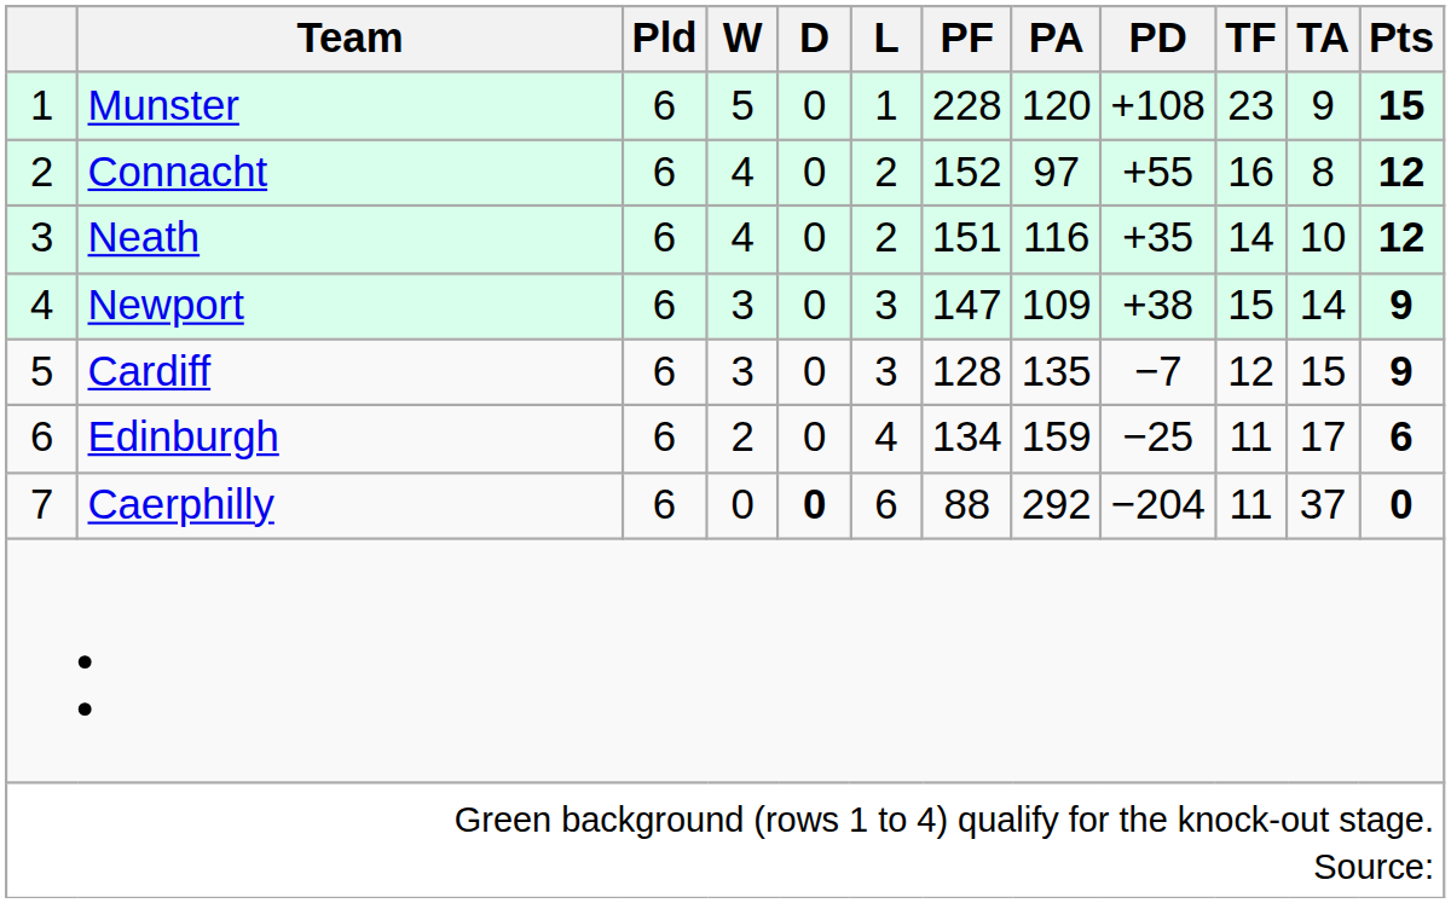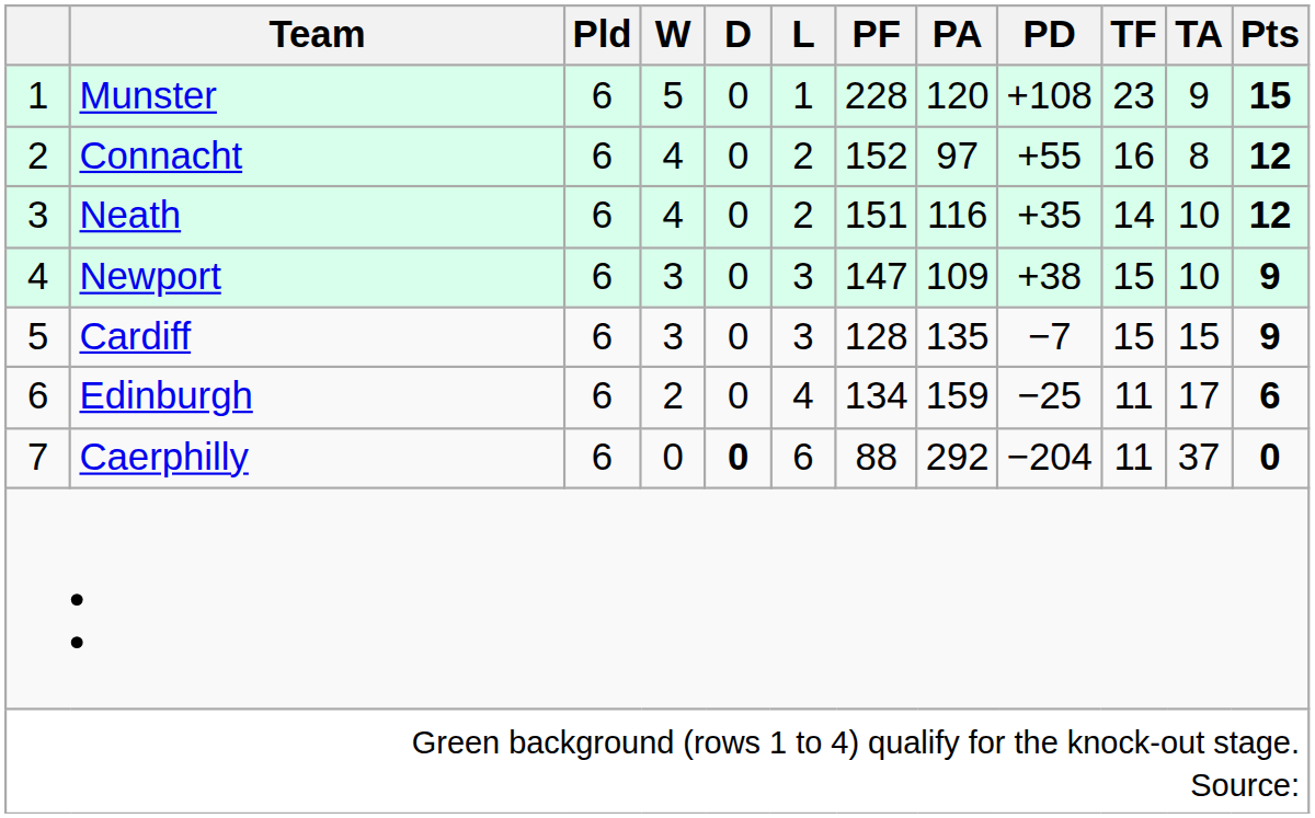Newport | TA: 14 -> 10
Cardiff | TF: 12 -> 15
